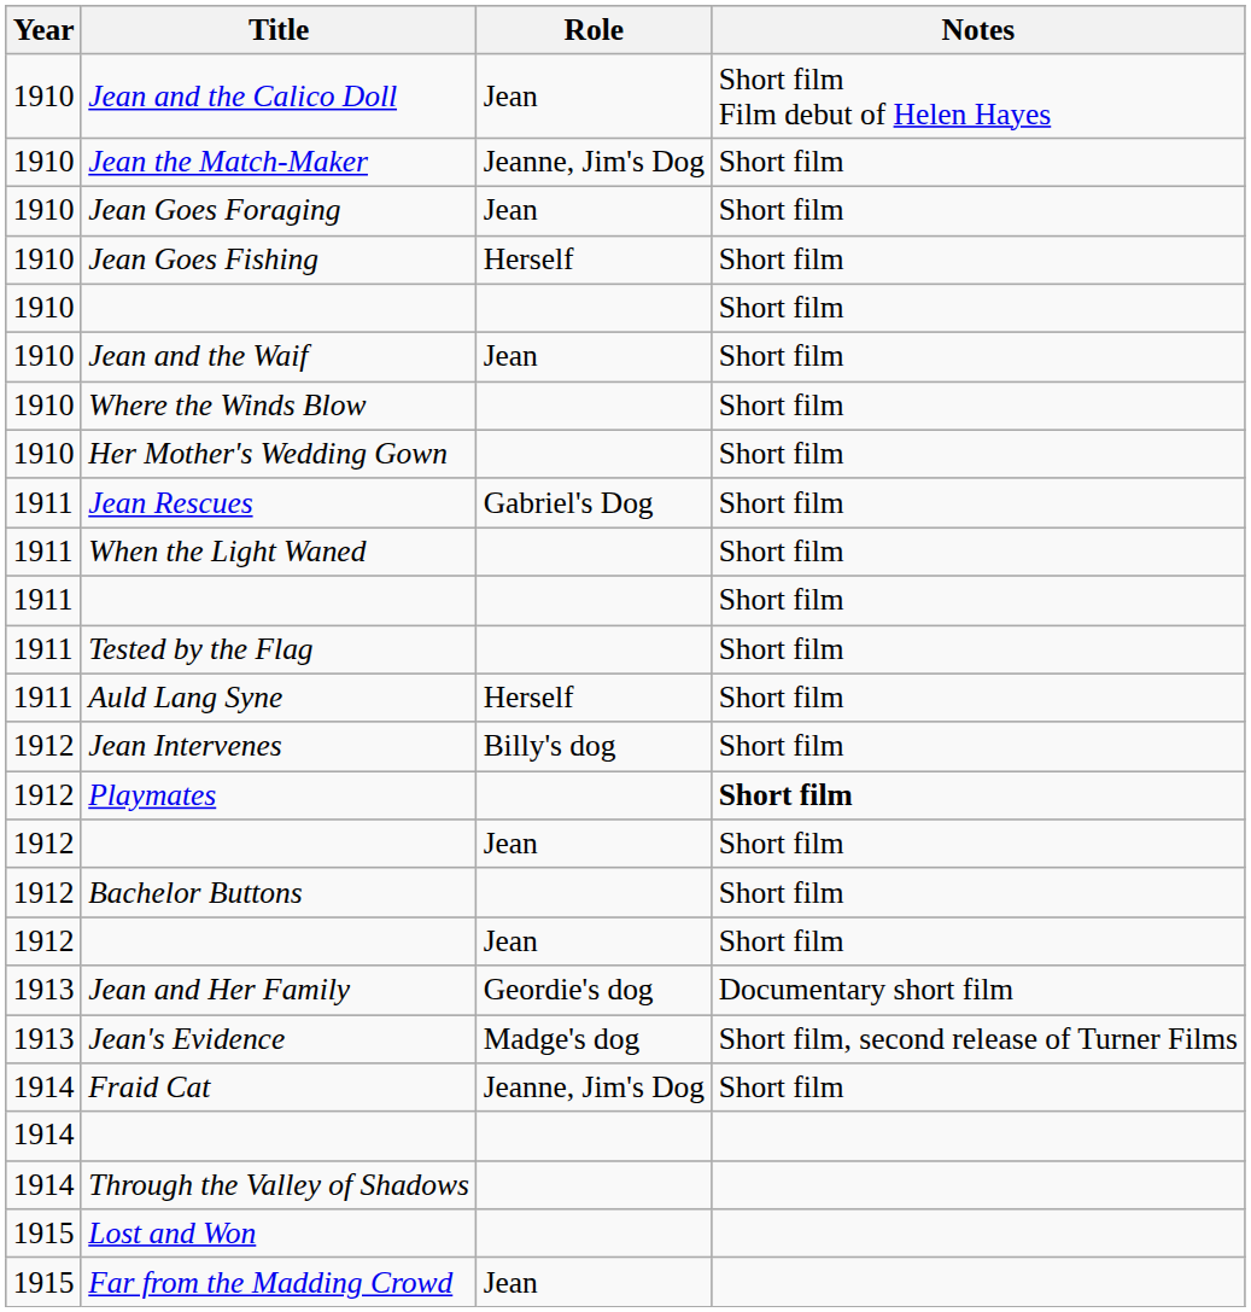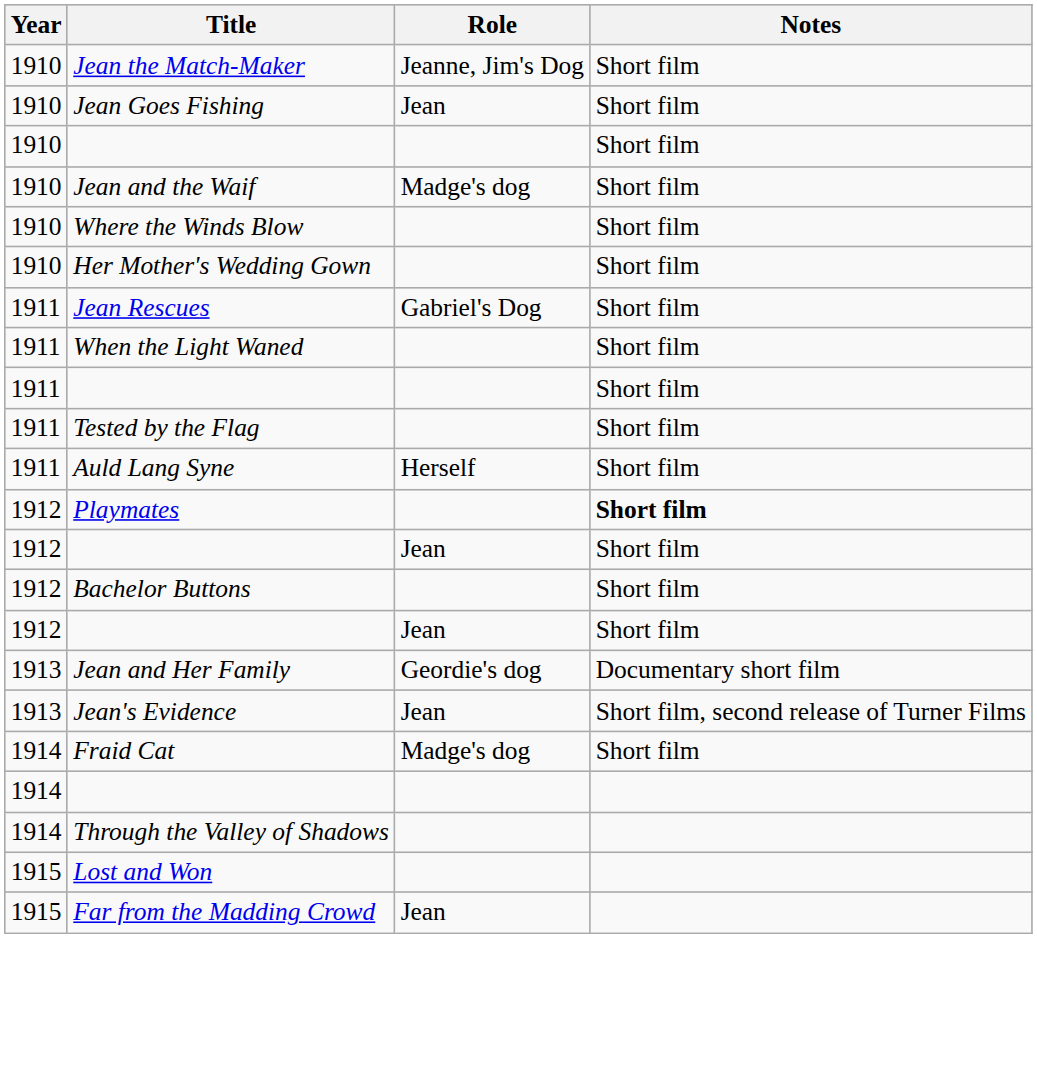- row: 1910 | Jean and the Calico Doll | Jean | Short film Film debut of Helen Hayes
- row: 1910 | Jean Goes Foraging | Jean | Short film
Jean Goes Fishing | Role: Herself -> Jean
Jean and the Waif | Role: Jean -> Madge's dog
- row: 1912 | Jean Intervenes | Billy's dog | Short film
Jean's Evidence | Role: Madge's dog -> Jean
Fraid Cat | Role: Jeanne, Jim's Dog -> Madge's dog
